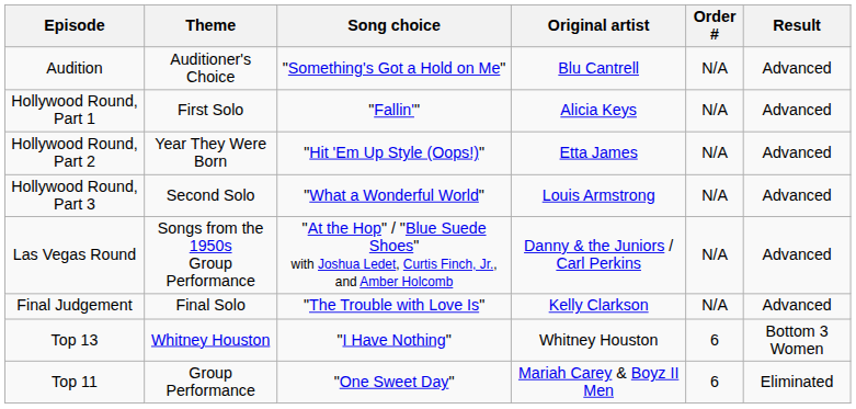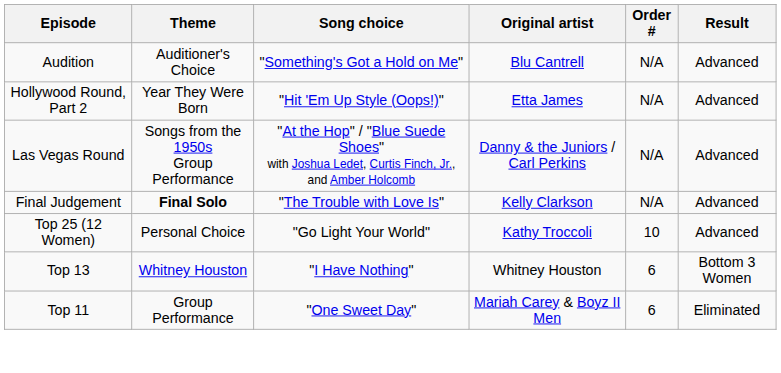- row: Hollywood Round, Part 1 | First Solo | "Fallin'" | Alicia Keys | N/A | Advanced
- row: Hollywood Round, Part 3 | Second Solo | "What a Wonderful World" | Louis Armstrong | N/A | Advanced
Final Judgement | Theme: normal -> bold
+ row: Top 25 (12 Women) | Personal Choice | "Go Light Your World" | Kathy Troccoli | 10 | Advanced
